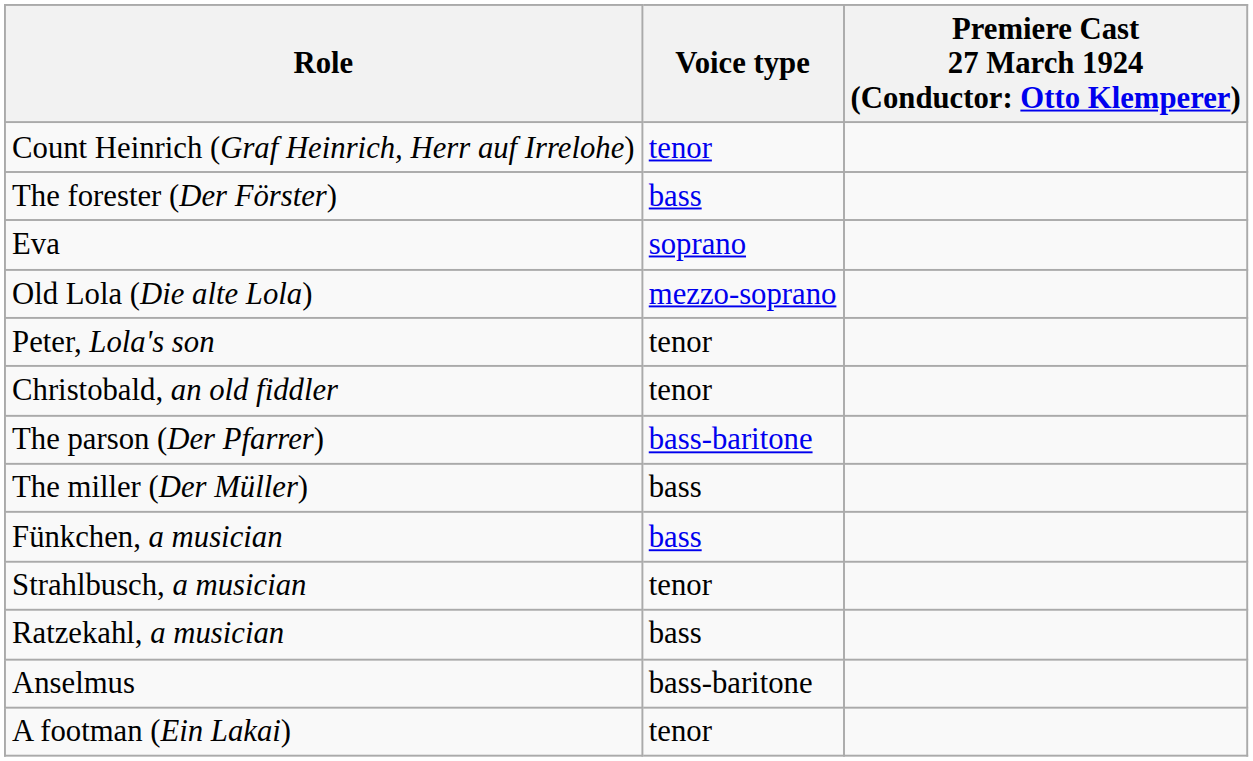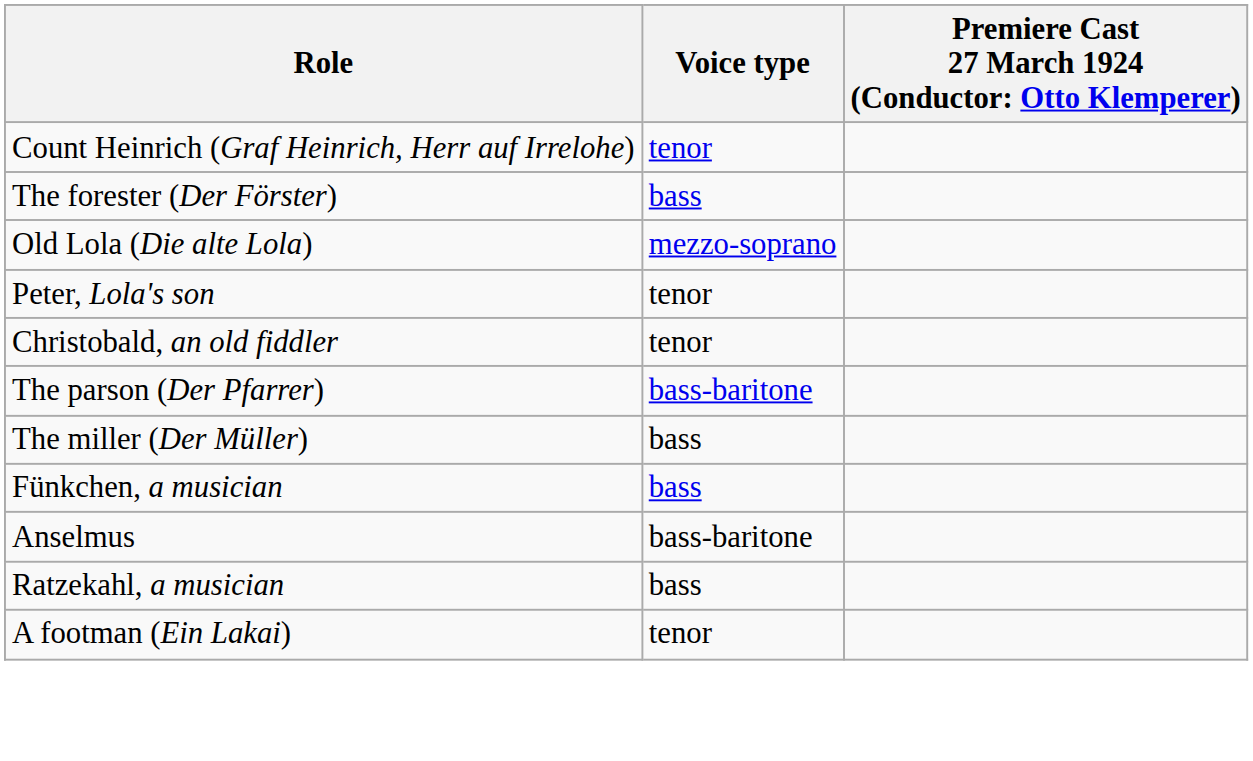- row: Eva | soprano
- row: Strahlbusch, a musician | tenor
rows swapped: Ratzekahl, a musician <-> Anselmus
